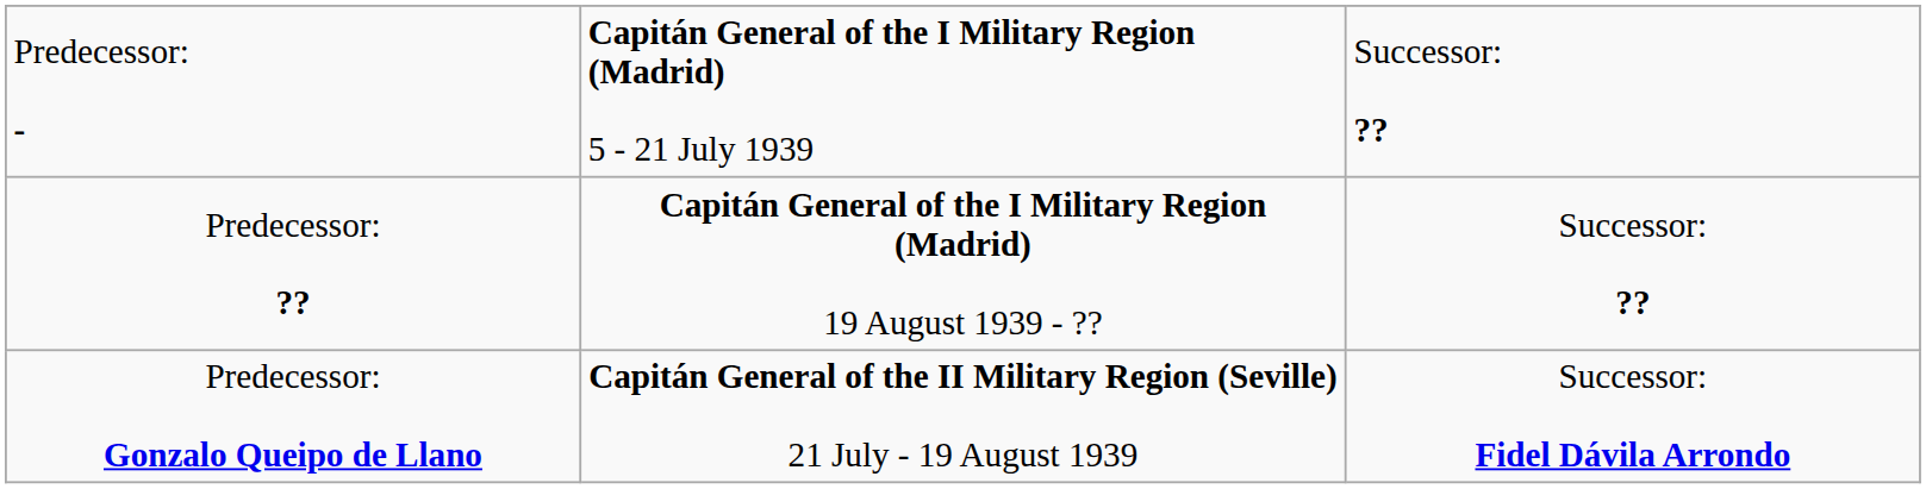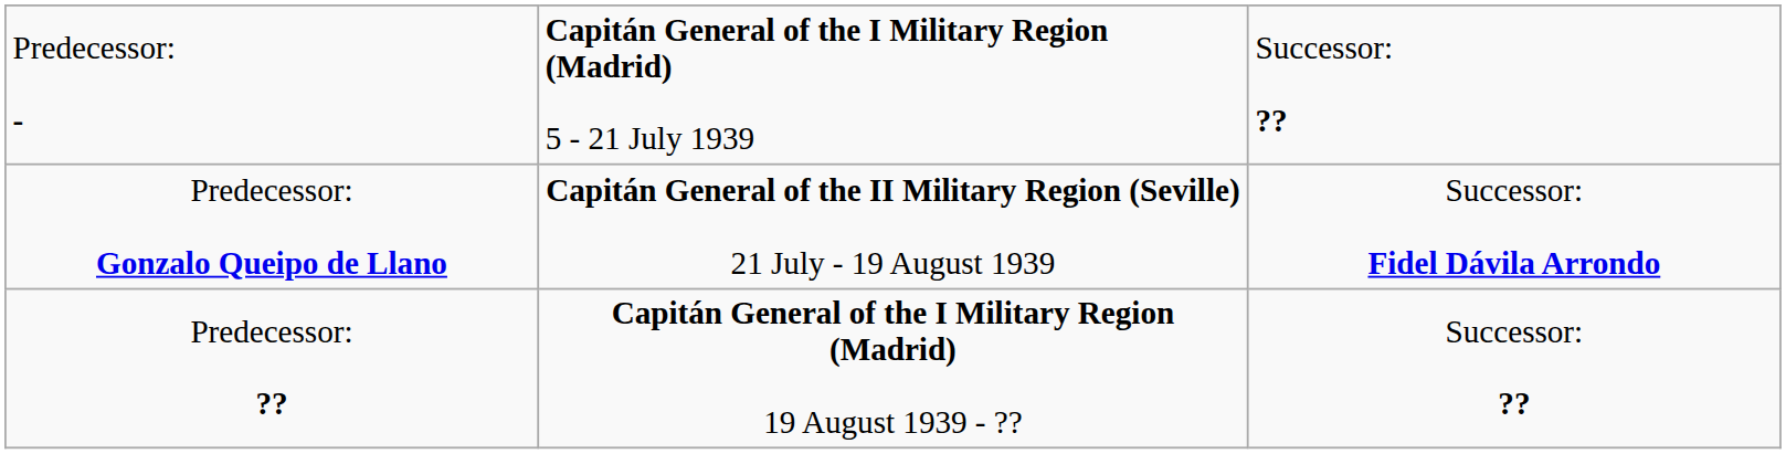rows swapped: Predecessor: Gonzalo Queipo de Llano <-> Predecessor: ??
